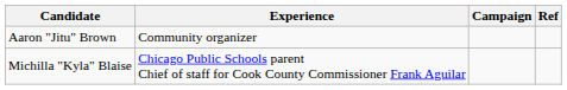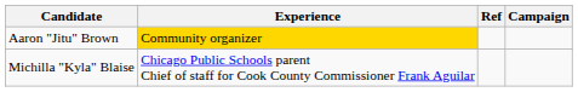columns swapped: Campaign <-> Ref
Aaron "Jitu" Brown | Experience: no background -> gold background
